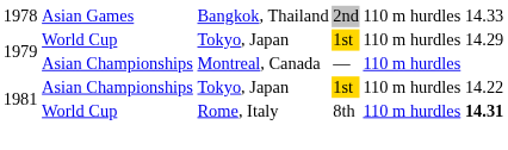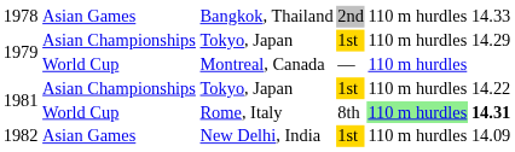1979 / Tokyo, Japan | column 2: World Cup -> Asian Championships
Montreal, Canada | column 2: Asian Championships -> World Cup
Rome, Italy | column 5: no background -> lightgreen background
+ row: 1982 | Asian Games | New Delhi, India | 1st | 110 m hurdles | 14.09
